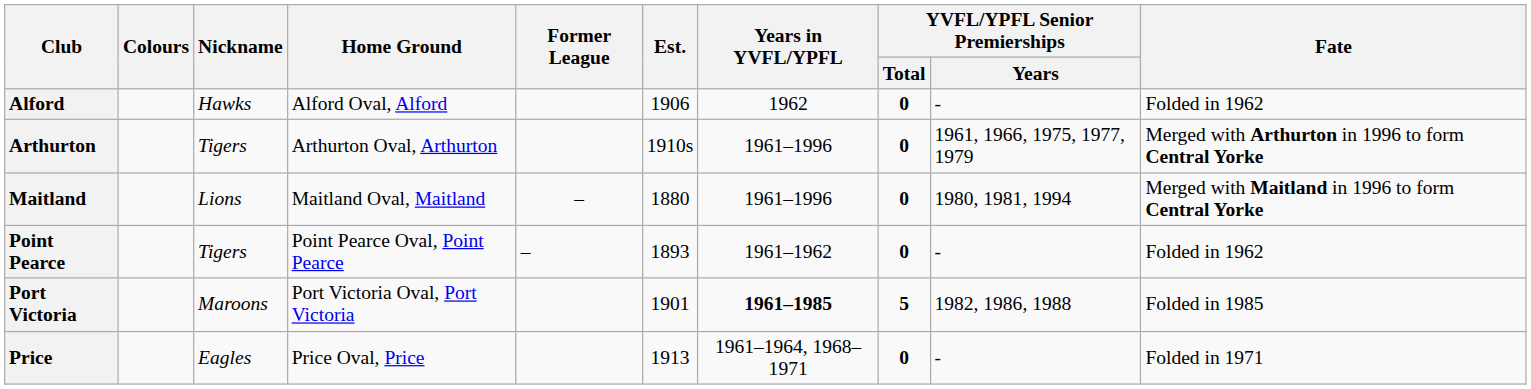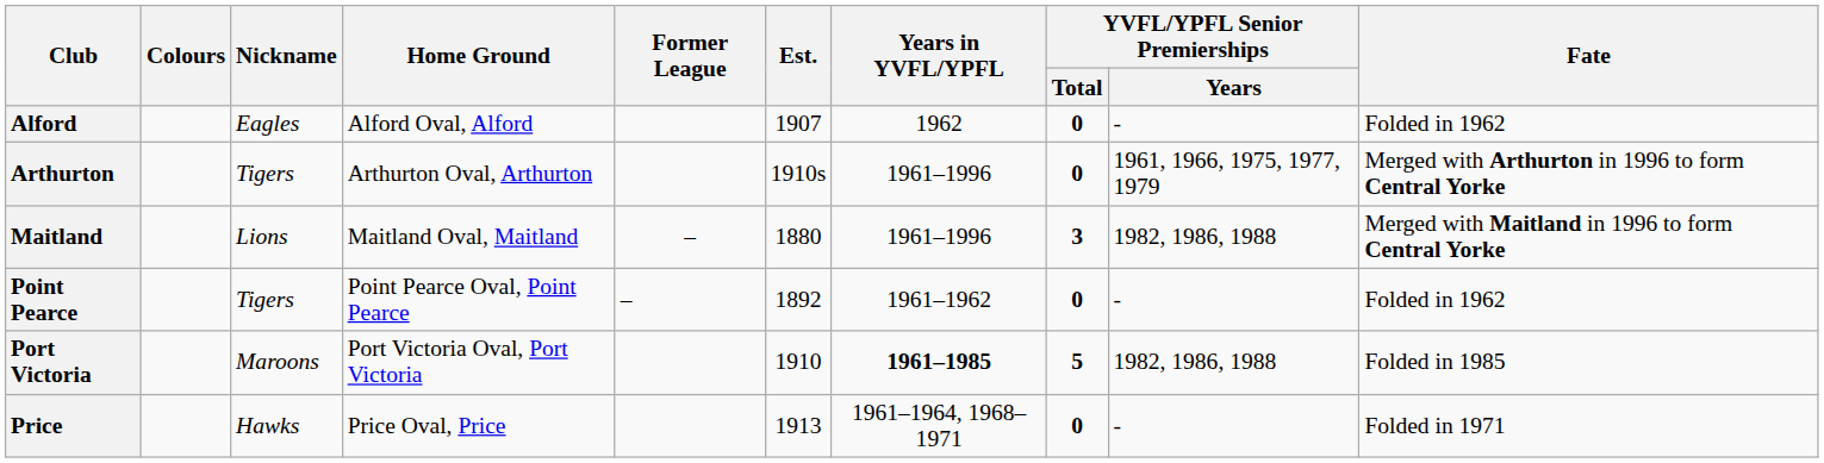Alford | Nickname: Hawks -> Eagles
Alford | Est.: 1906 -> 1907
Maitland | YVFL/YPFL Senior Premierships / Total: 0 -> 3
Maitland | YVFL/YPFL Senior Premierships / Years: 1980, 1981, 1994 -> 1982, 1986, 1988
Point Pearce | Est.: 1893 -> 1892
Port Victoria | Est.: 1901 -> 1910
Price | Nickname: Eagles -> Hawks
